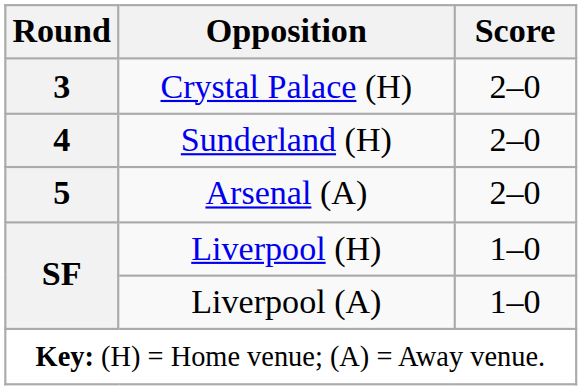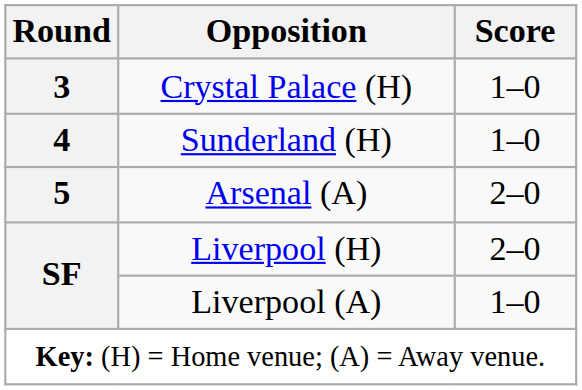Crystal Palace (H) | Score: 2–0 -> 1–0
Sunderland (H) | Score: 2–0 -> 1–0
Liverpool (H) | Score: 1–0 -> 2–0
